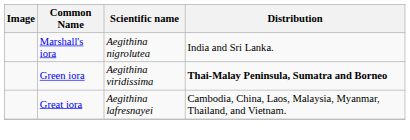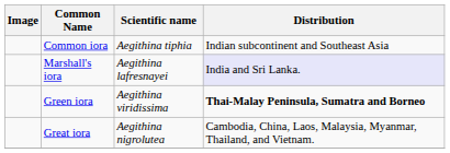+ row: Common iora | Aegithina tiphia | Indian subcontinent and Southeast Asia
Marshall's iora | Scientific name: Aegithina nigrolutea -> Aegithina lafresnayei
Marshall's iora | Distribution: no background -> lavender background
Great iora | Scientific name: Aegithina lafresnayei -> Aegithina nigrolutea
